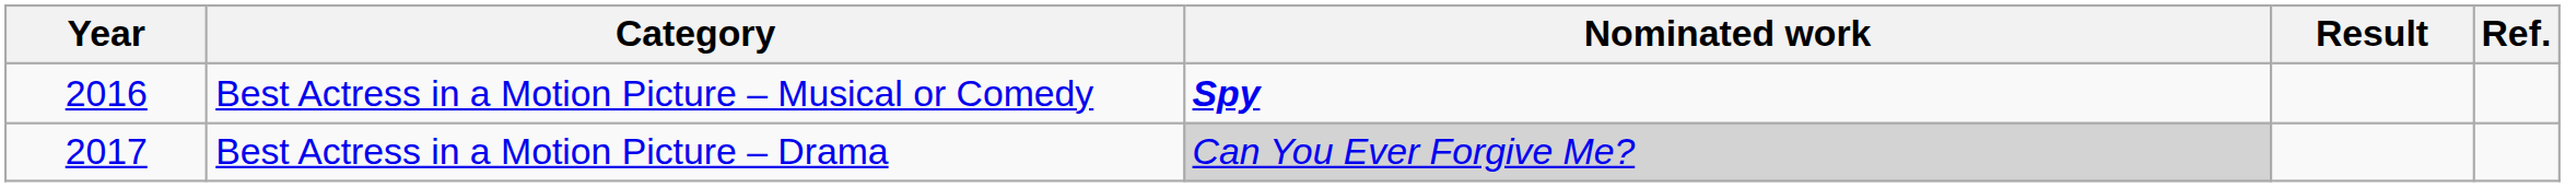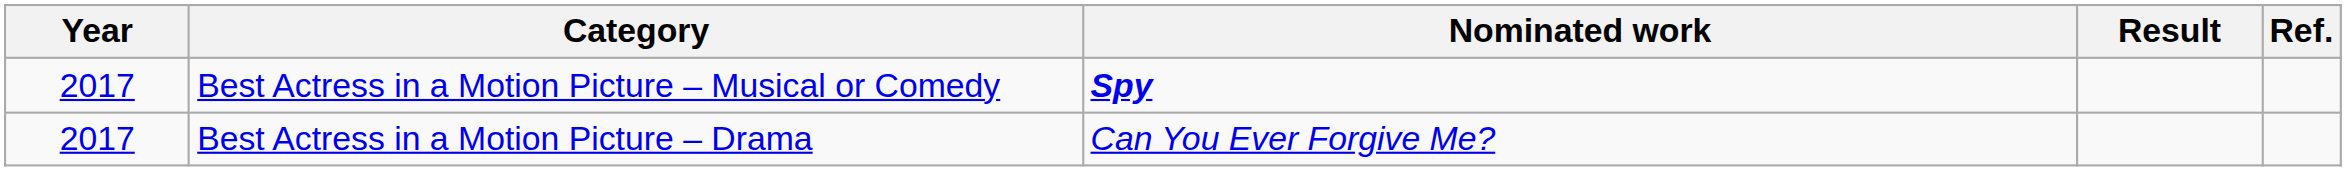Best Actress in a Motion Picture – Musical or Comedy | Year: 2016 -> 2017
Best Actress in a Motion Picture – Drama | Nominated work: lightgrey background -> no background
